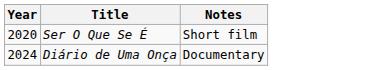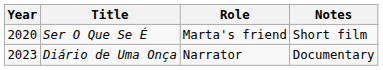+ column: Role | Marta's friend | Narrator
Diário de Uma Onça | Year: 2024 -> 2023
